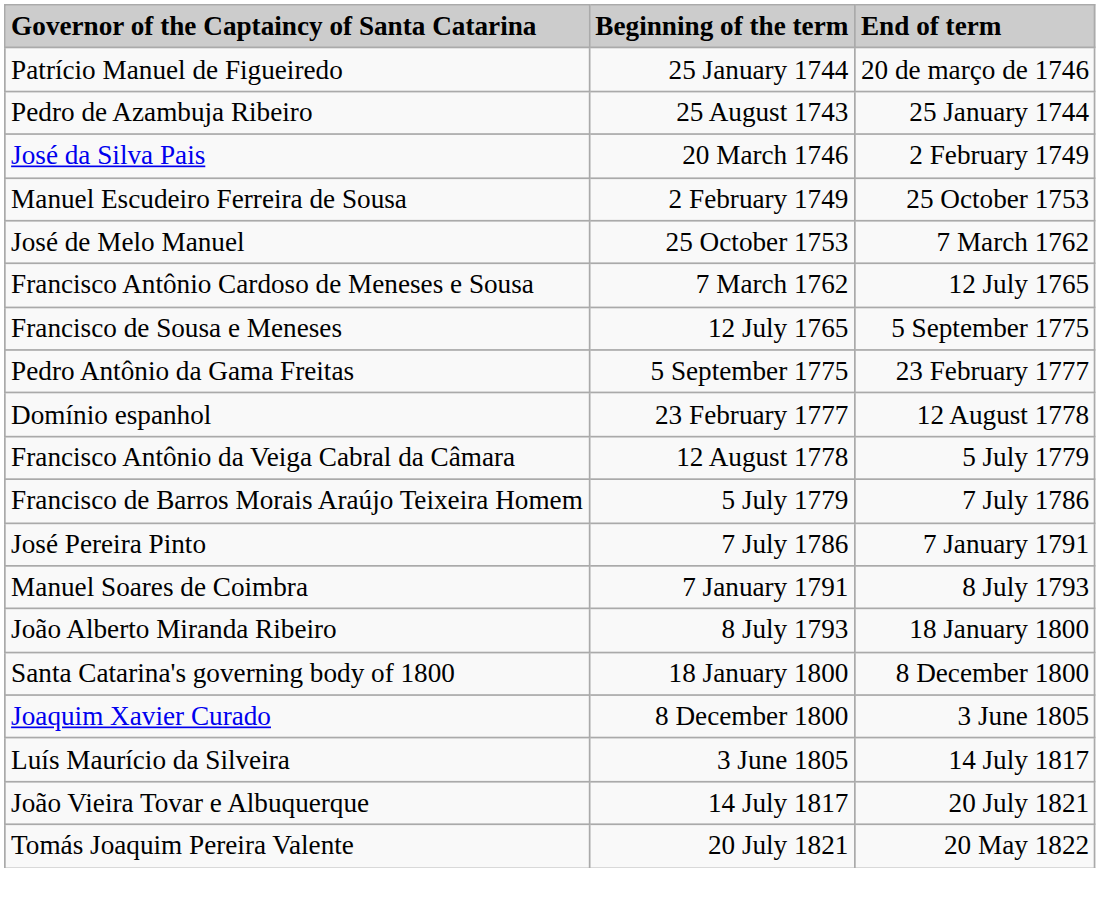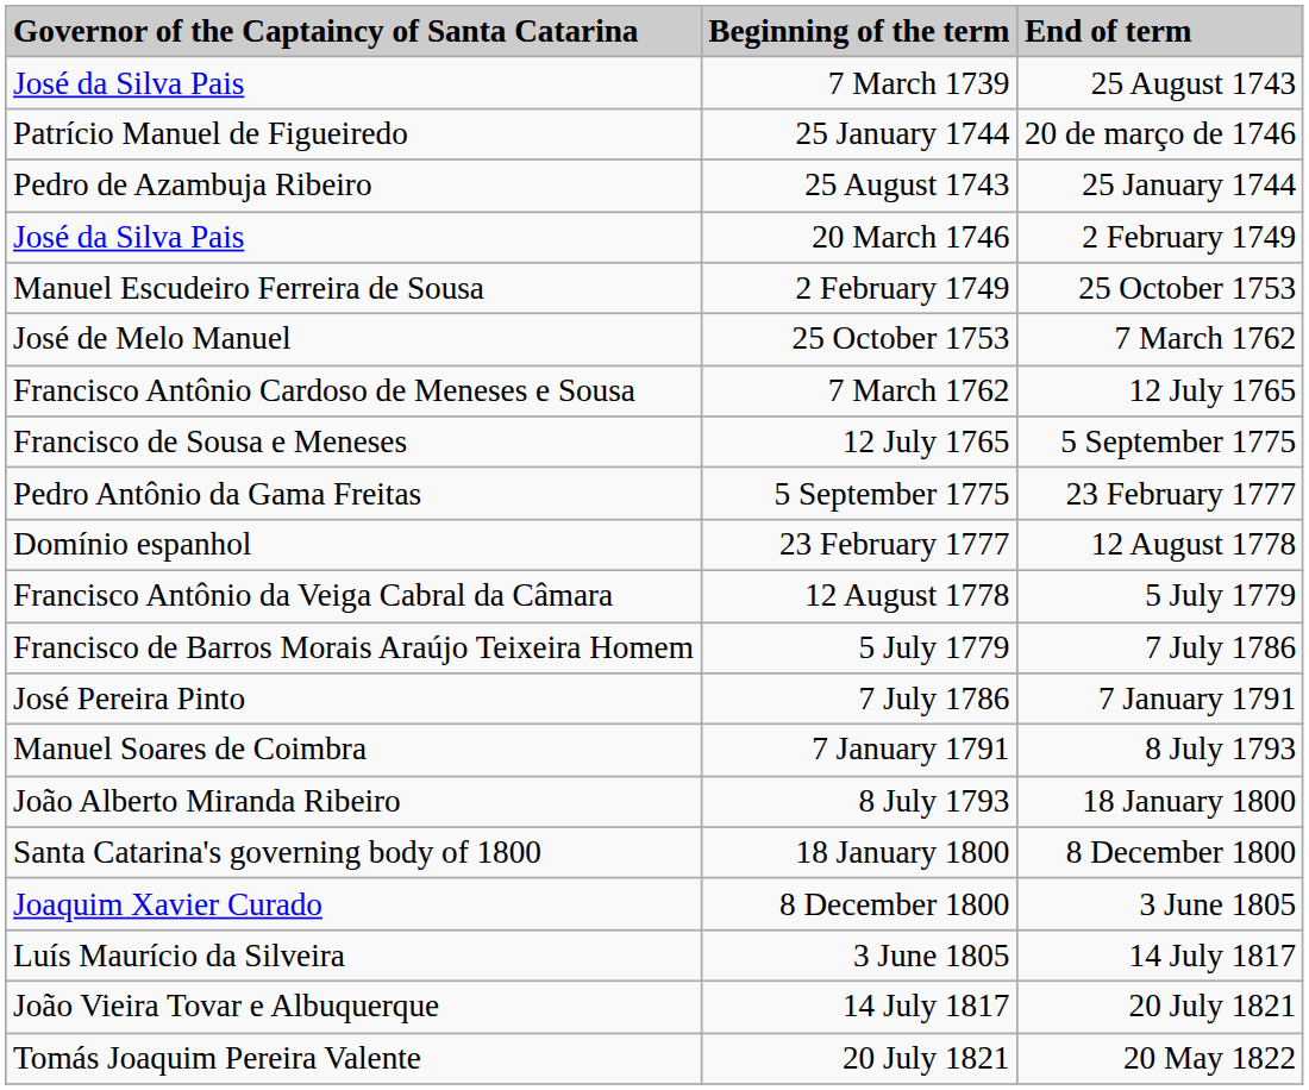+ row: José da Silva Pais | 7 March 1739 | 25 August 1743
